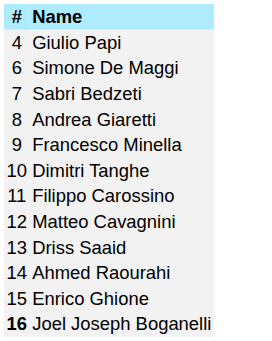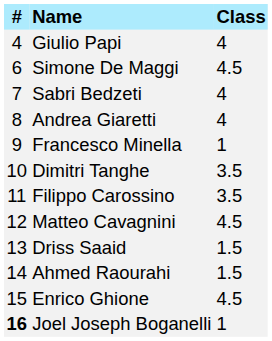+ column: Class | 4 | 4.5 | 4 | 4 | 1 | 3.5 | 3.5 | 4.5 | 1.5 | 1.5 | 4.5 | 1
